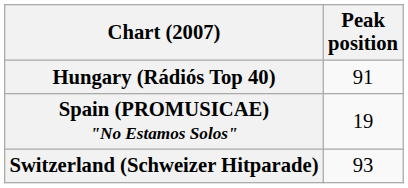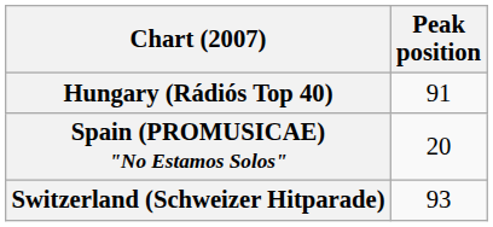Spain (PROMUSICAE) "No Estamos Solos" | Peak position: 19 -> 20
